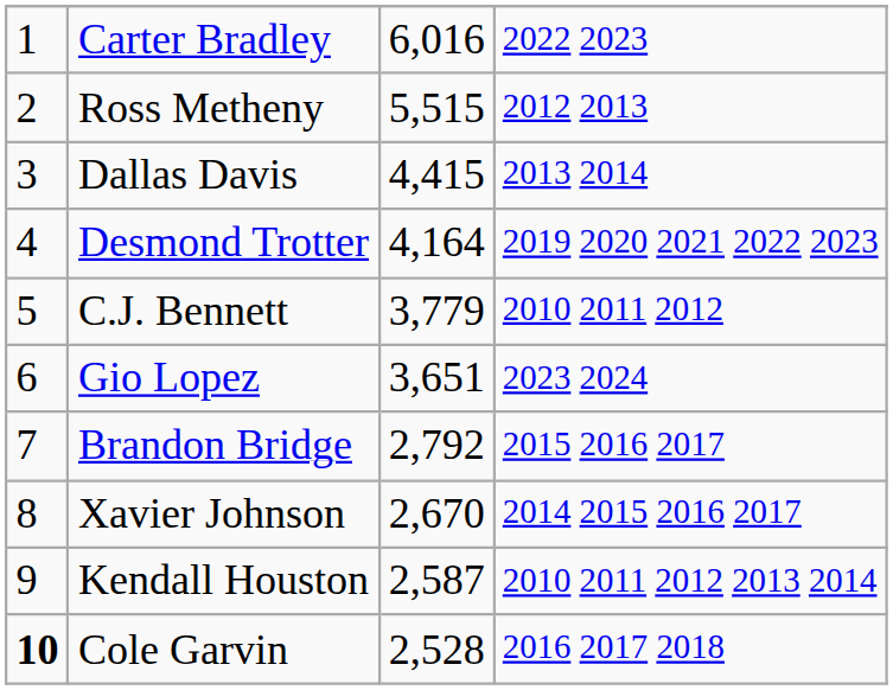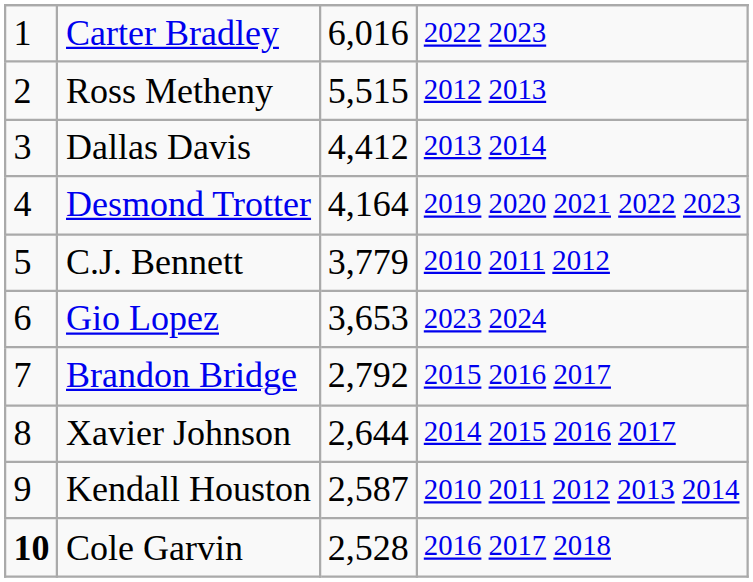Dallas Davis | column 3: 4,415 -> 4,412
Gio Lopez | column 3: 3,651 -> 3,653
Xavier Johnson | column 3: 2,670 -> 2,644
